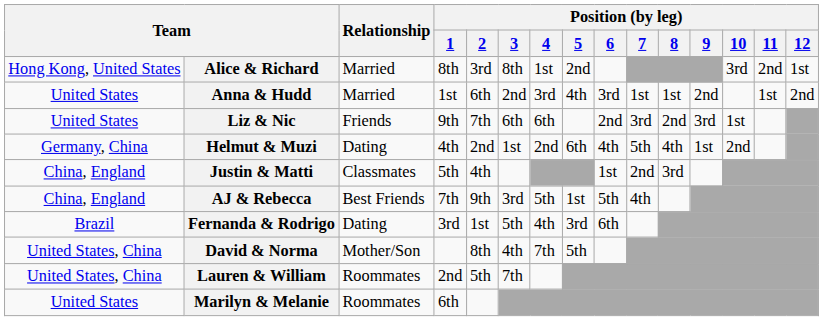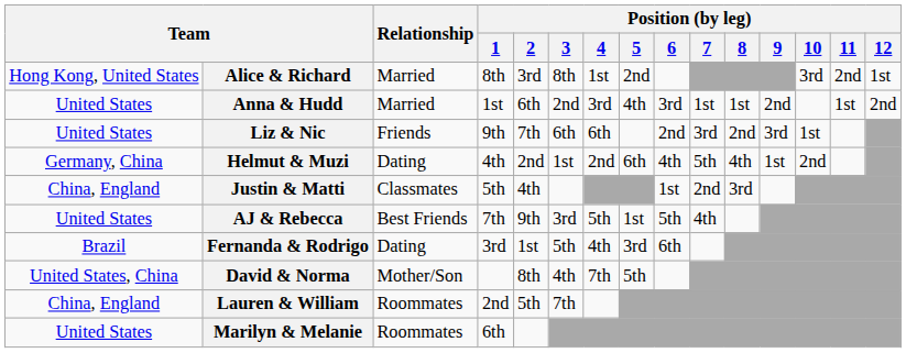AJ & Rebecca | column 1: China, England -> United States
Lauren & William | column 1: United States, China -> China, England
